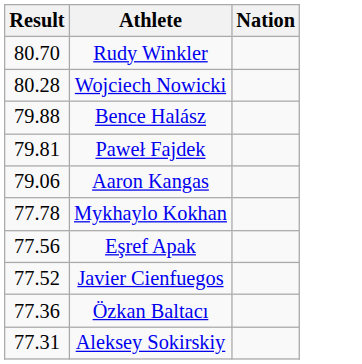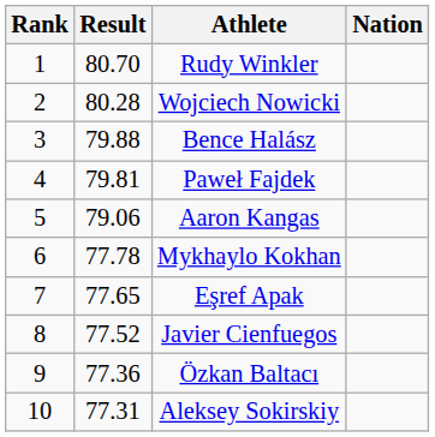+ column: Rank | 1 | 2 | 3 | 4 | 5 | 6 | 7 | 8 | 9 | 10
Eşref Apak | Result: 77.56 -> 77.65
